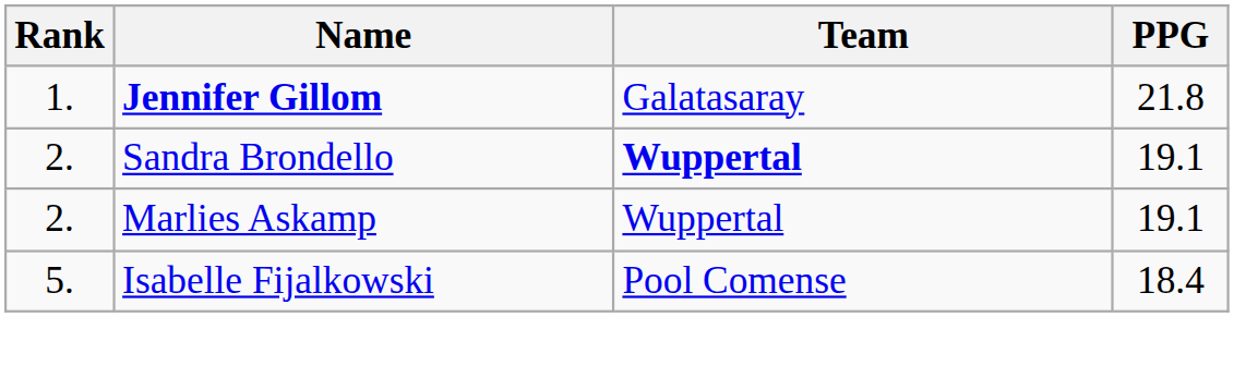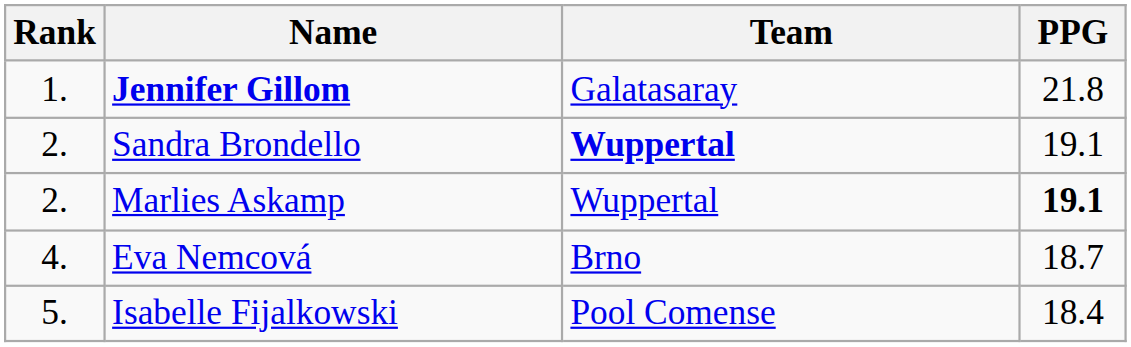Marlies Askamp | PPG: normal -> bold
+ row: 4. | Eva Nemcová | Brno | 18.7
